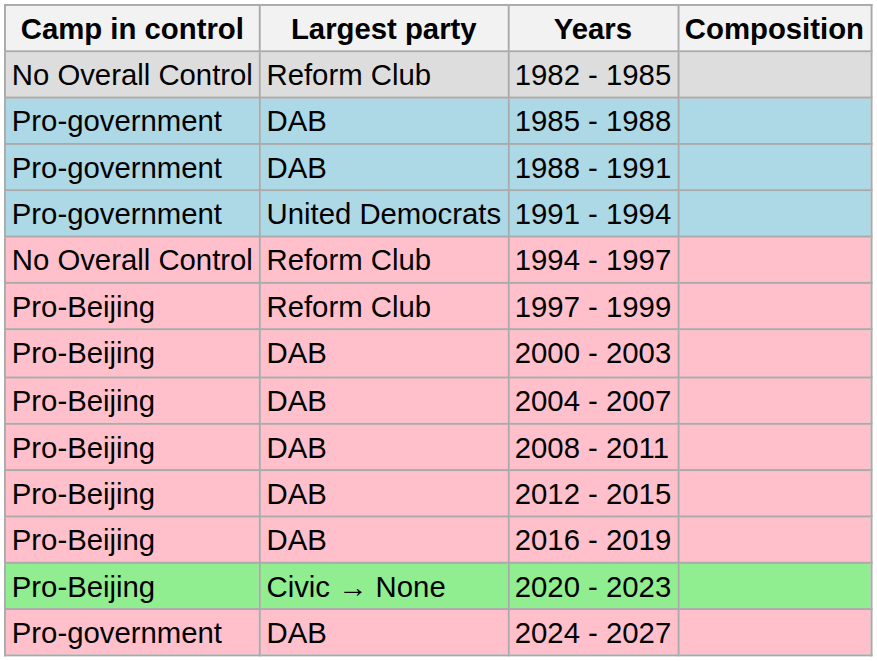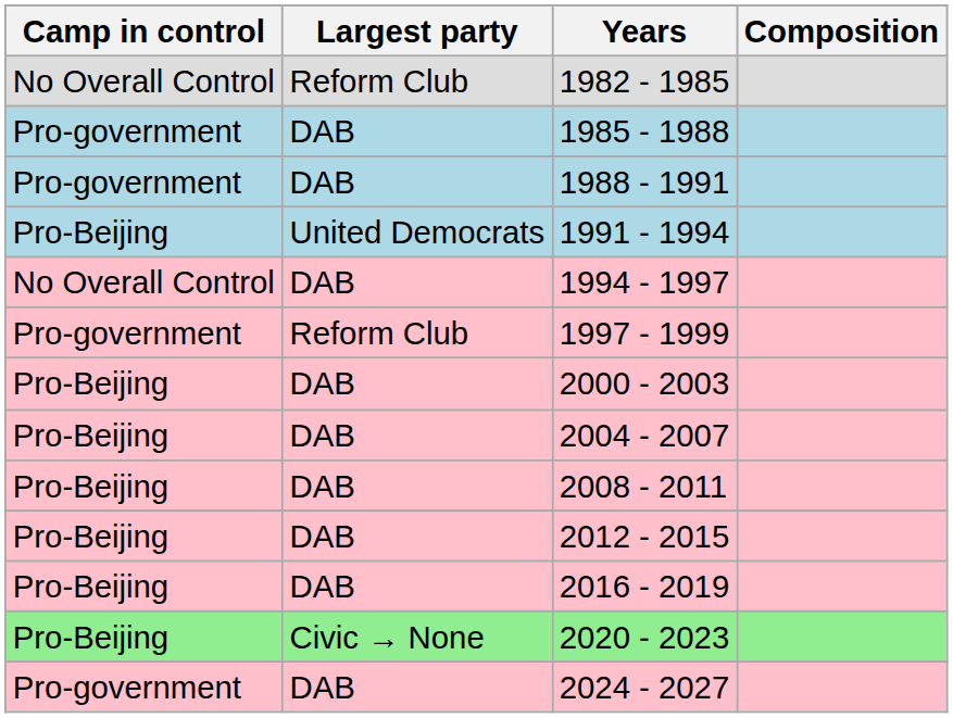1991 - 1994 | Camp in control: Pro-government -> Pro-Beijing
1994 - 1997 | Largest party: Reform Club -> DAB
1997 - 1999 | Camp in control: Pro-Beijing -> Pro-government
